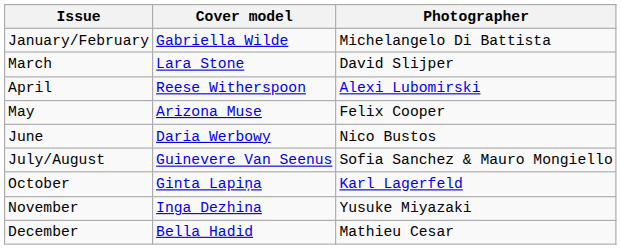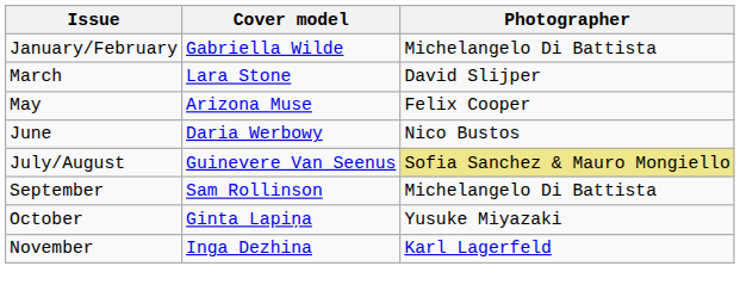- row: April | Reese Witherspoon | Alexi Lubomirski
July/August | Photographer: no background -> khaki background
+ row: September | Sam Rollinson | Michelangelo Di Battista
October | Photographer: Karl Lagerfeld -> Yusuke Miyazaki
November | Photographer: Yusuke Miyazaki -> Karl Lagerfeld
- row: December | Bella Hadid | Mathieu Cesar
